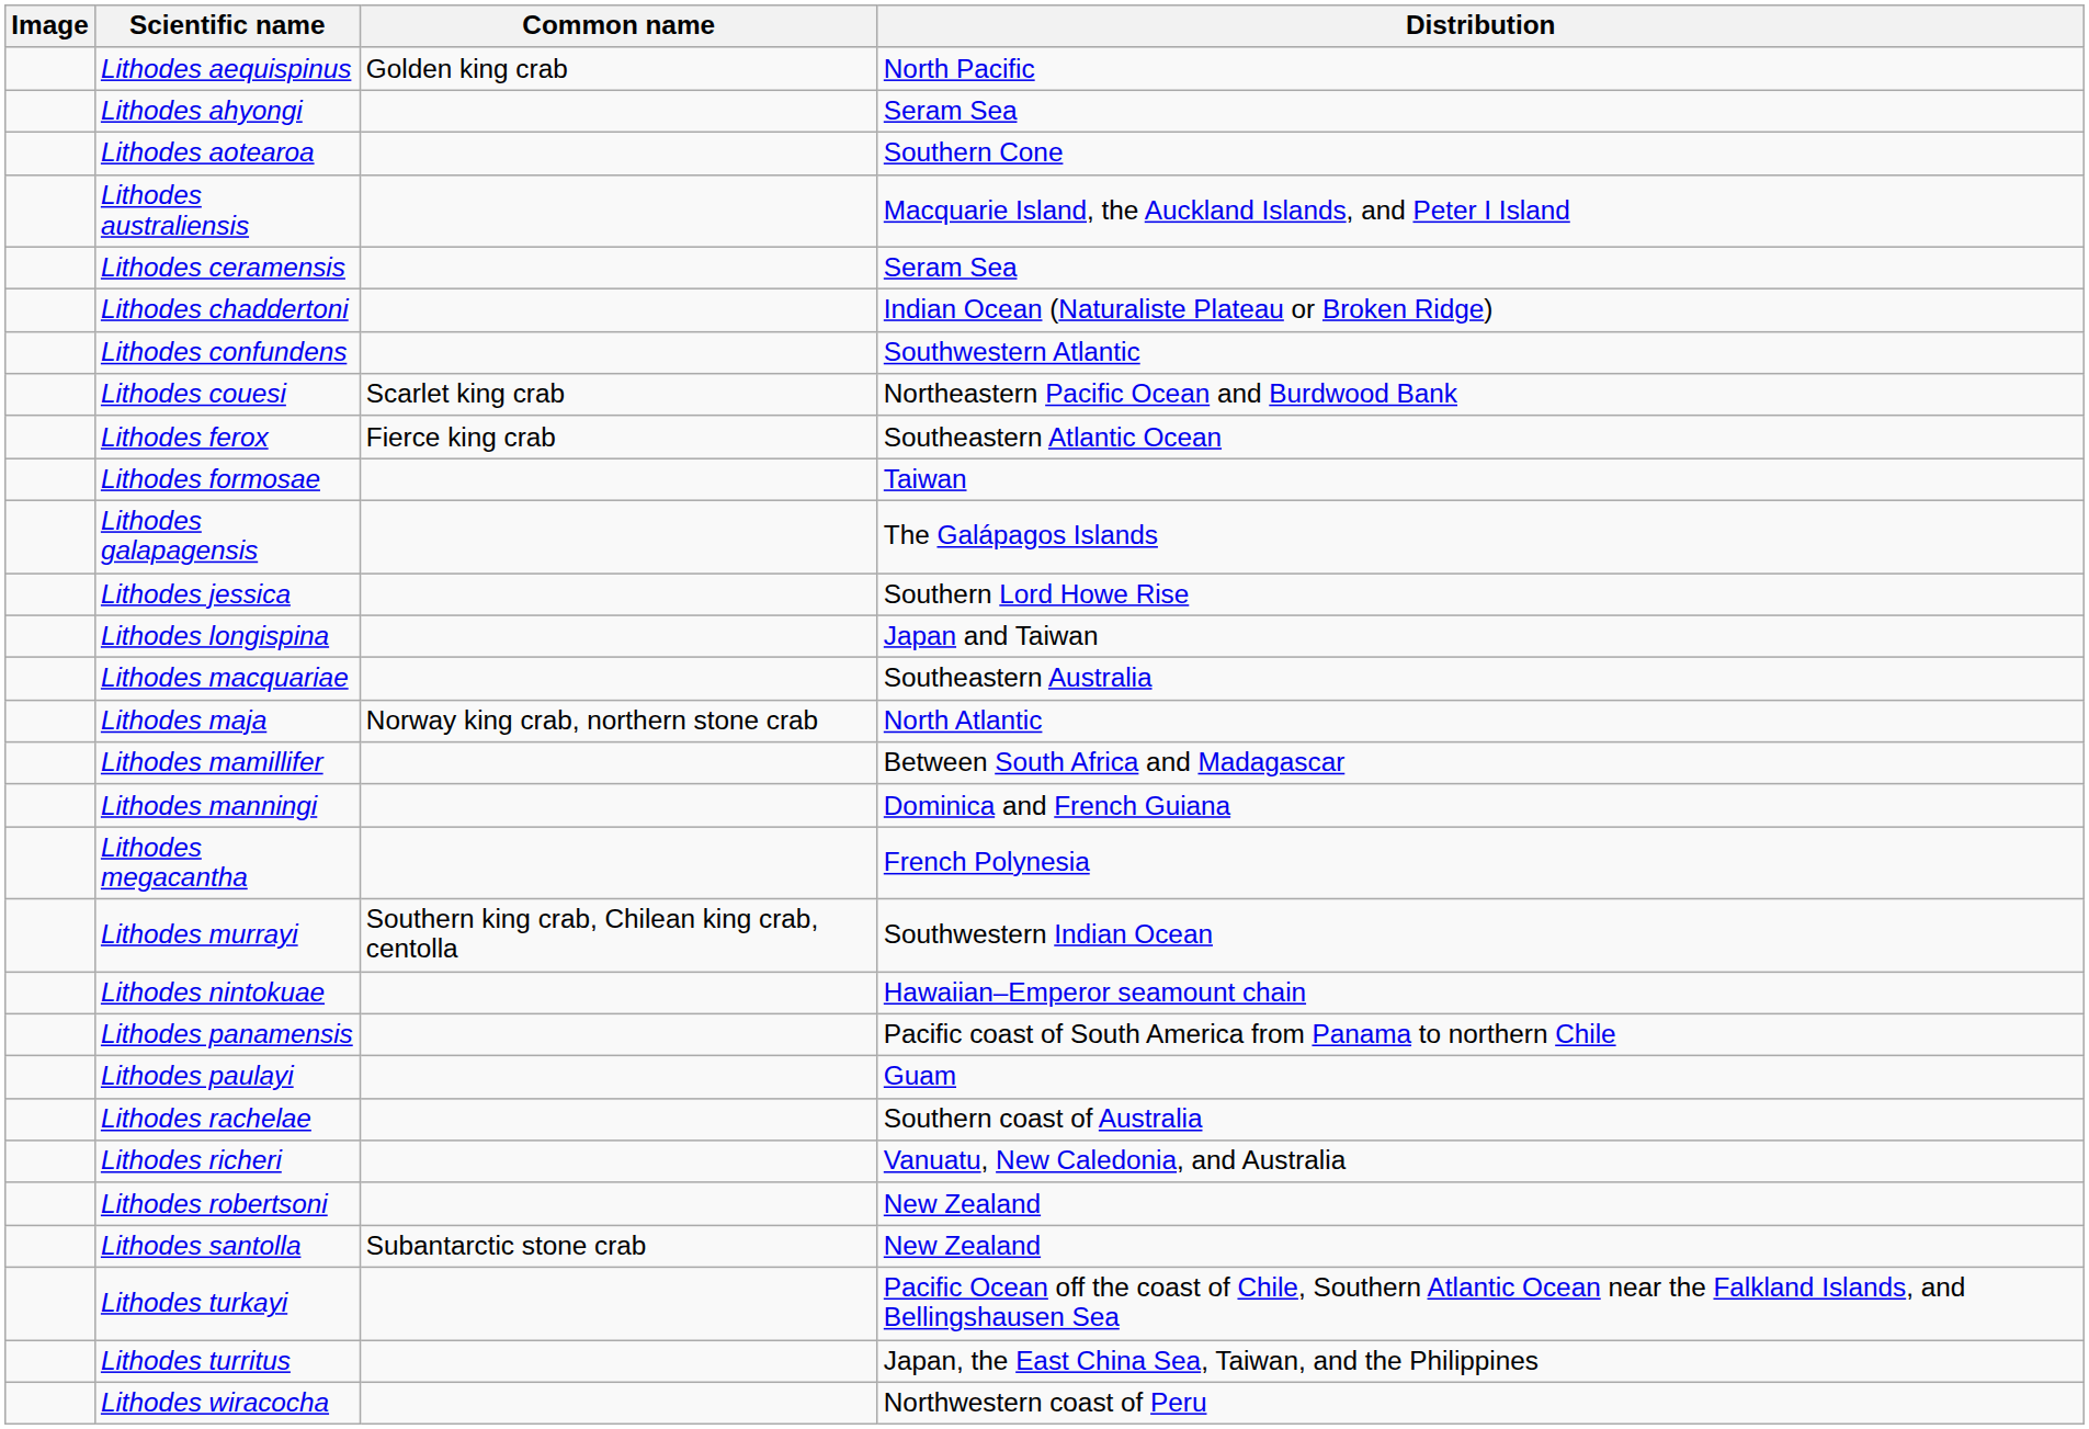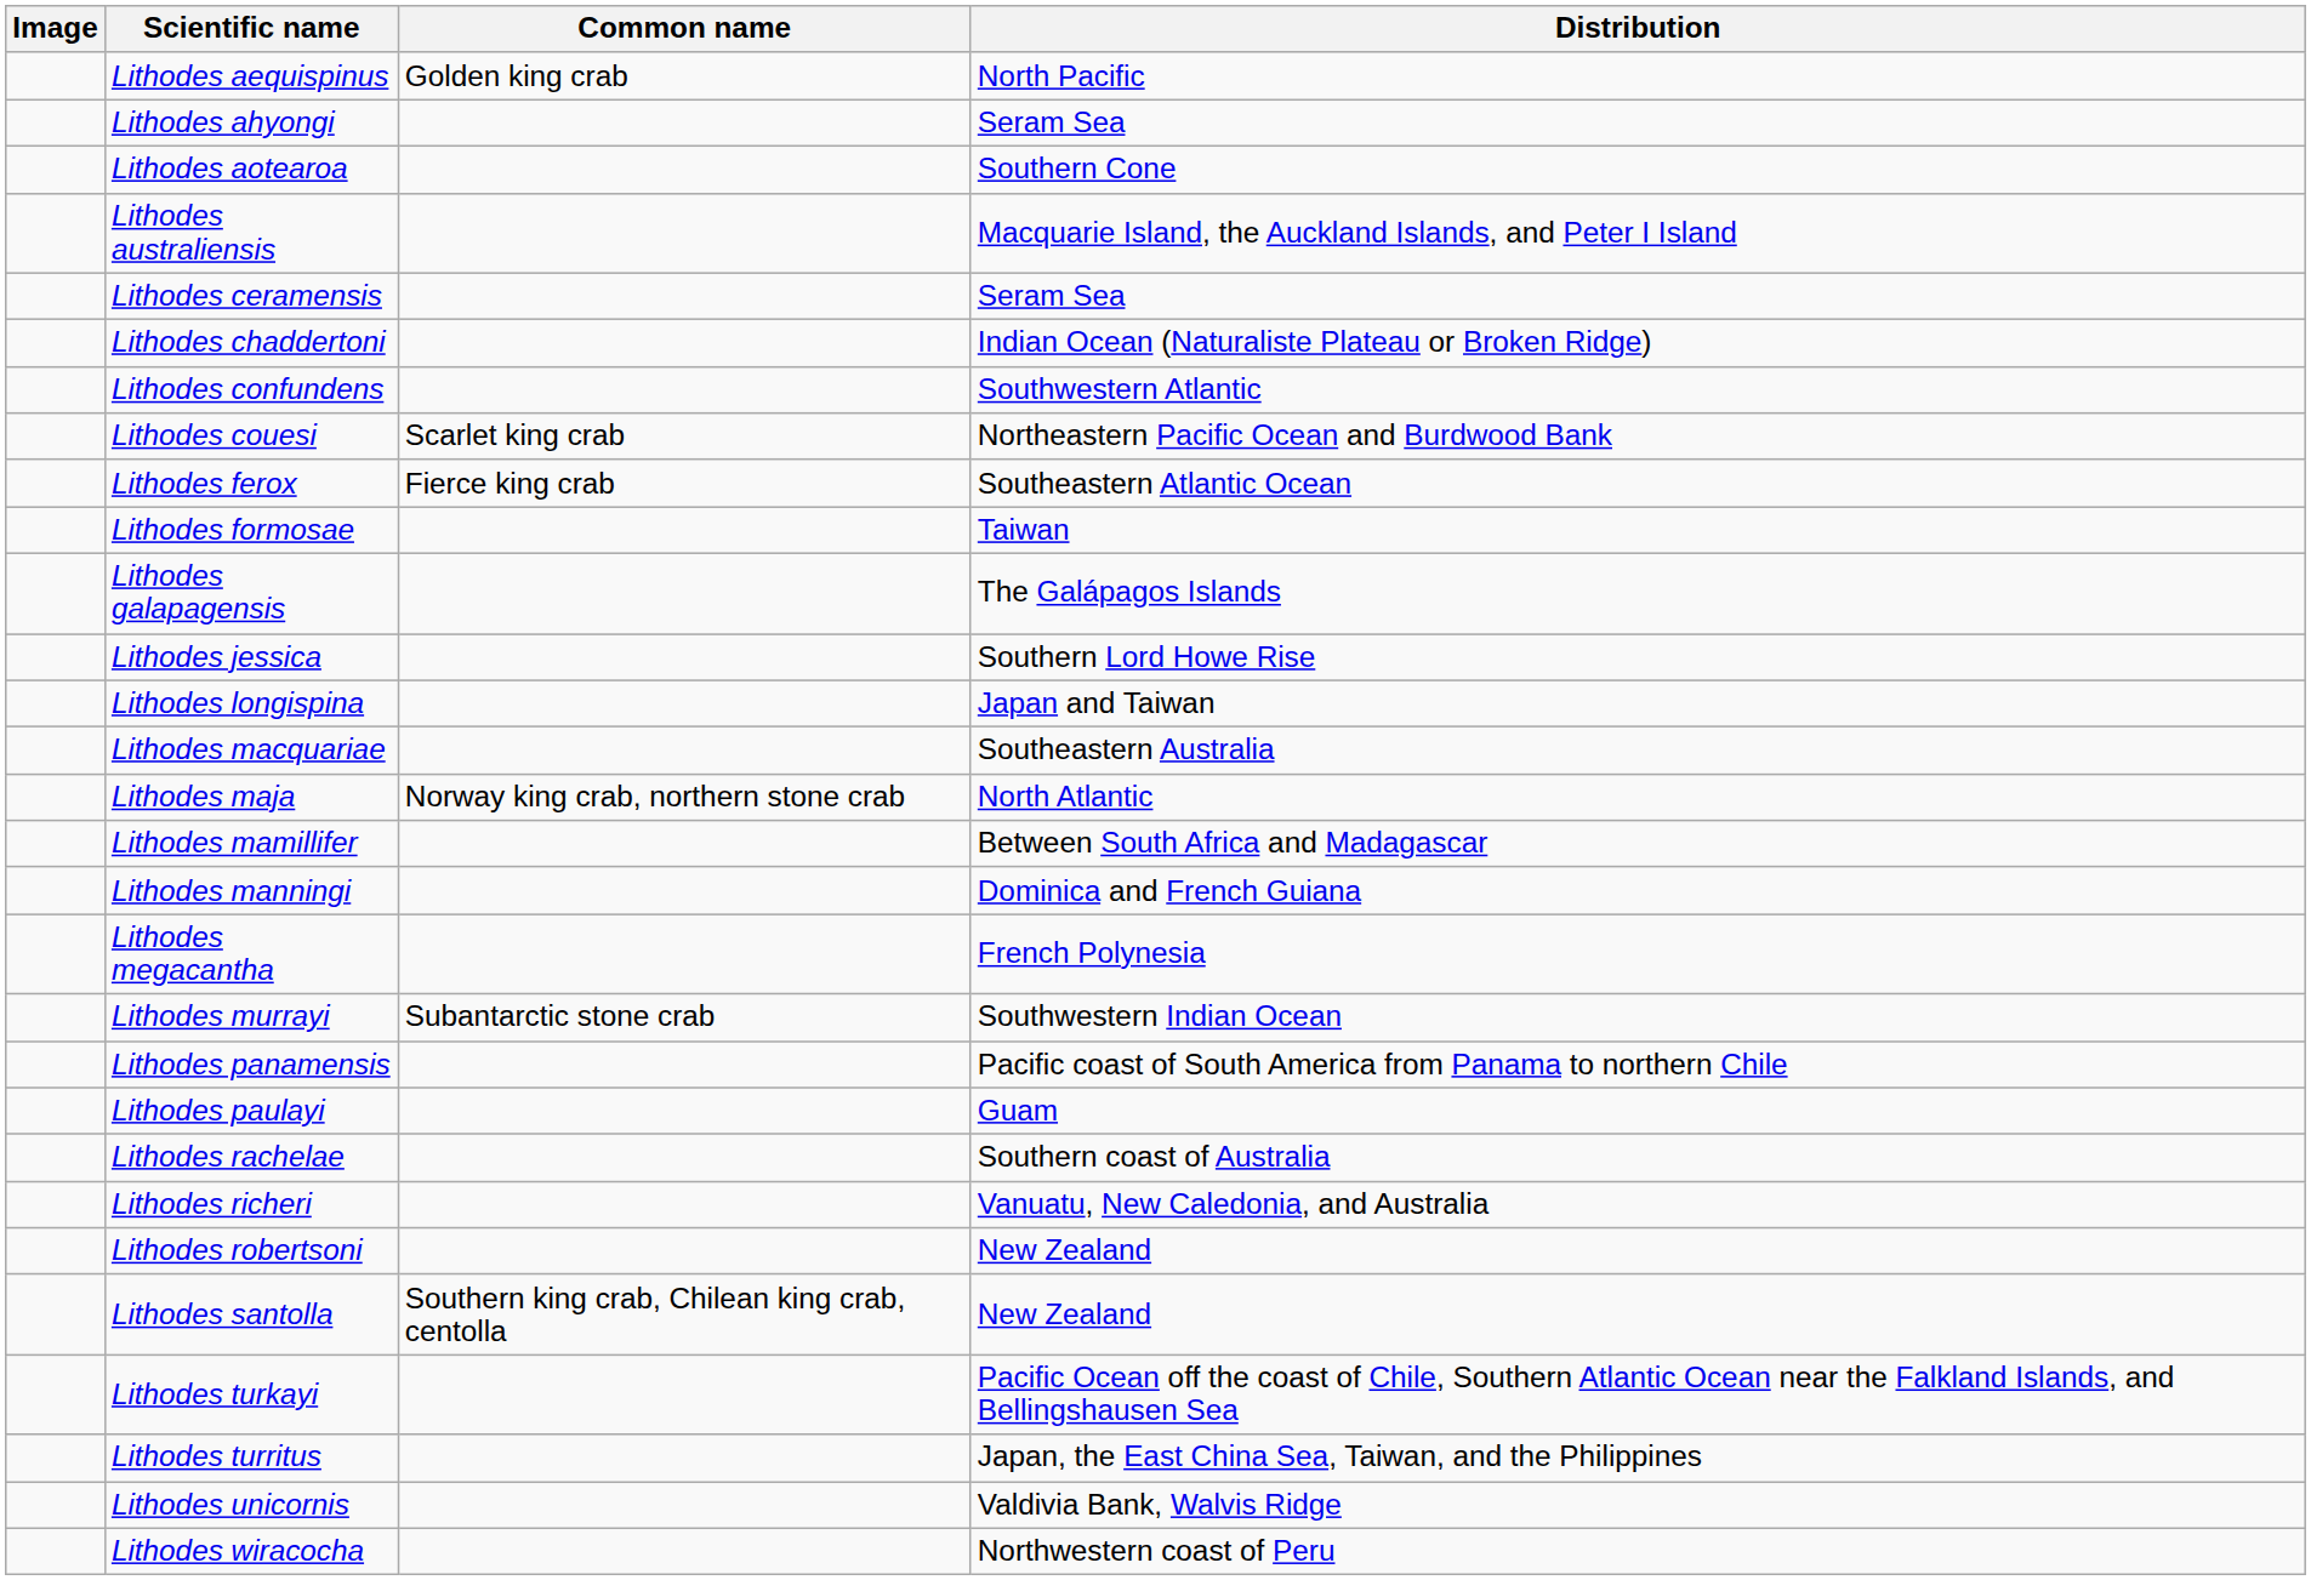Lithodes murrayi | Common name: Southern king crab, Chilean king crab, centolla -> Subantarctic stone crab
- row: Lithodes nintokuae | Hawaiian–Emperor seamount chain
Lithodes santolla | Common name: Subantarctic stone crab -> Southern king crab, Chilean king crab, centolla
+ row: Lithodes unicornis | Valdivia Bank, Walvis Ridge
